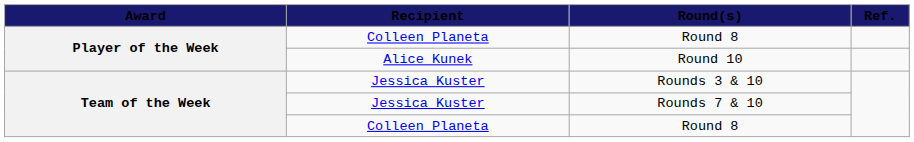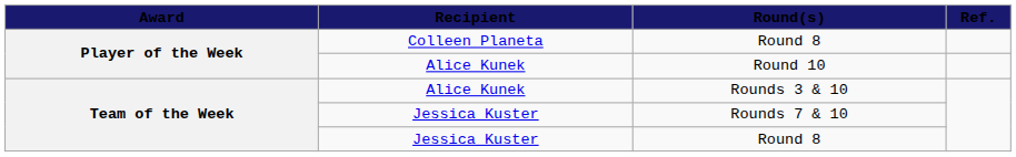Rounds 3 & 10 | Recipient: Jessica Kuster -> Alice Kunek
Team of the Week / Round 8 | Recipient: Colleen Planeta -> Jessica Kuster
